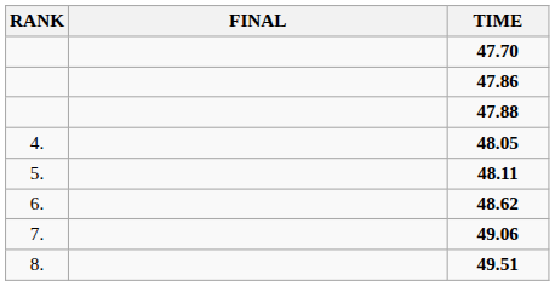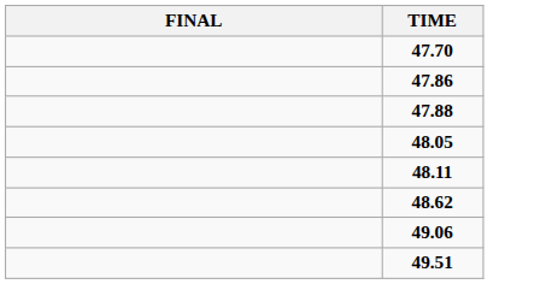- column: RANK | 4. | 5. | 6. | 7. | 8.
